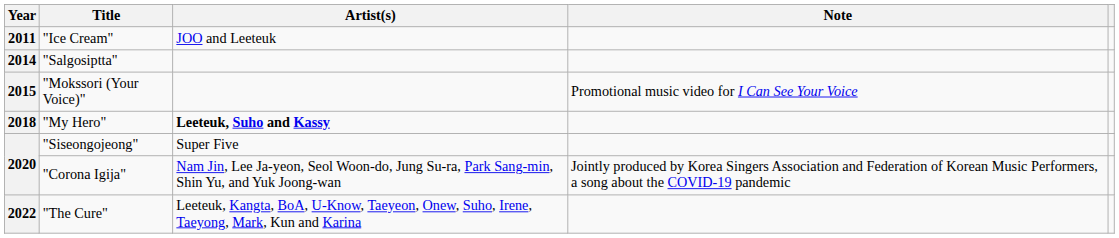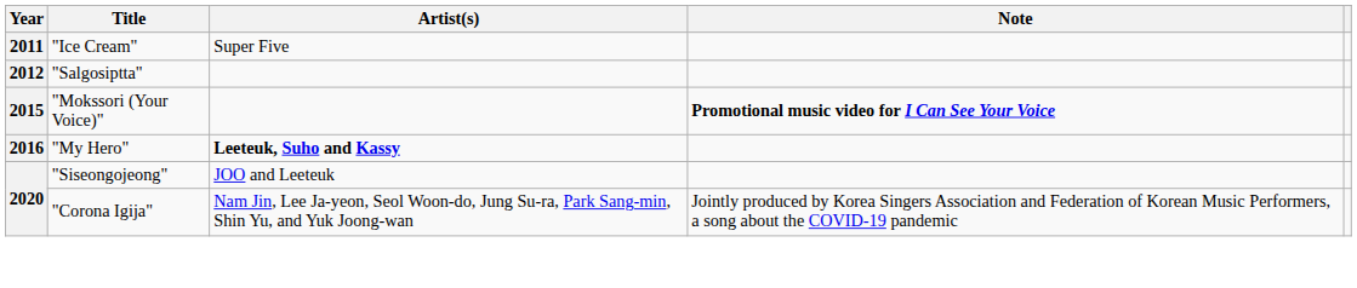"Ice Cream" | Artist(s): JOO and Leeteuk -> Super Five
"Salgosiptta" | Year: 2014 -> 2012
"Mokssori (Your Voice)" | Note: normal -> bold
"My Hero" | Year: 2018 -> 2016
"Siseongojeong" | Artist(s): Super Five -> JOO and Leeteuk
- row: 2022 | "The Cure" | Leeteuk, Kangta, BoA, U-Know, Taeyeon, Onew, Suho, Irene, Taeyong, Mark, Kun and Karina
